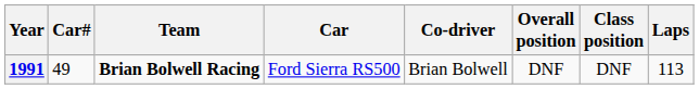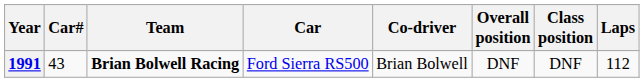1991 | Car#: 49 -> 43
1991 | Laps: 113 -> 112
